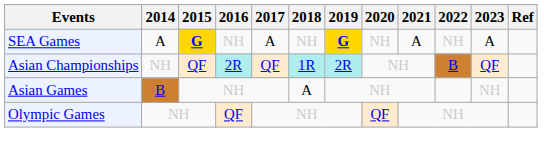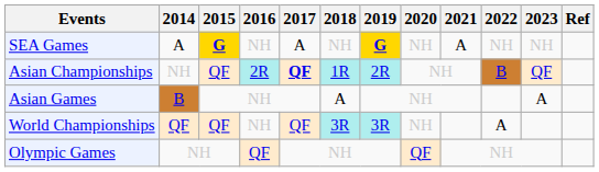SEA Games | 2023: A -> NH
Asian Championships | 2017: normal -> bold
Asian Games | 2023: NH -> A
+ row: World Championships | QF | QF | NH | QF | 3R | 3R | NH | A
